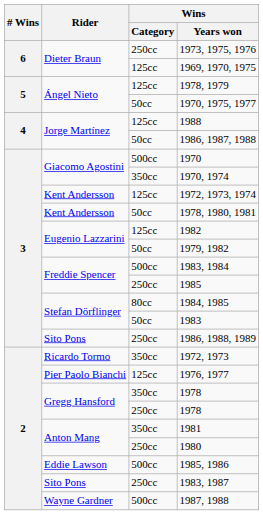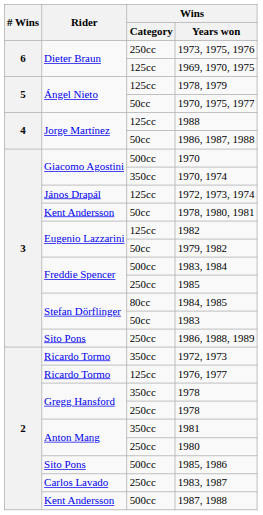1972, 1973, 1974 | Rider: Kent Andersson -> János Drapál
1976, 1977 | Rider: Pier Paolo Bianchi -> Ricardo Tormo
1985, 1986 | Rider: Eddie Lawson -> Sito Pons
1983, 1987 | Rider: Sito Pons -> Carlos Lavado
1987, 1988 | Rider: Wayne Gardner -> Kent Andersson
